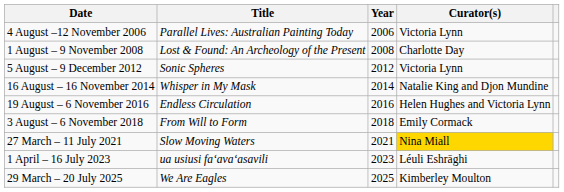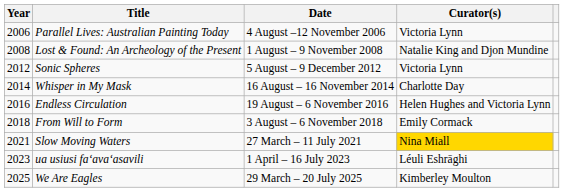columns swapped: Year <-> Date
Lost & Found: An Archeology of the Present | Curator(s): Charlotte Day -> Natalie King and Djon Mundine
Whisper in My Mask | Curator(s): Natalie King and Djon Mundine -> Charlotte Day
